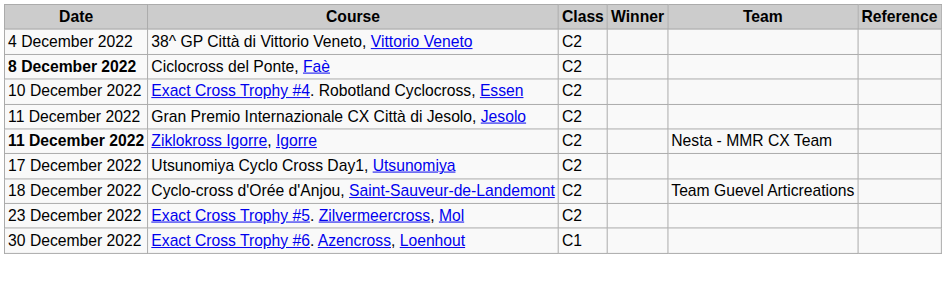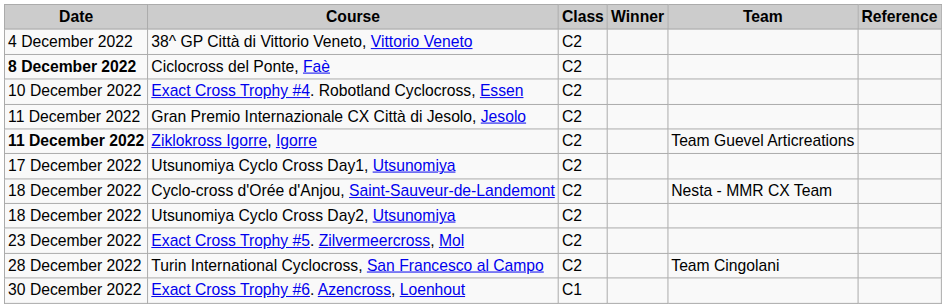Ziklokross Igorre, Igorre | Team: Nesta - MMR CX Team -> Team Guevel Articreations
Cyclo-cross d'Orée d'Anjou, Saint-Sauveur-de-Landemont | Team: Team Guevel Articreations -> Nesta - MMR CX Team
+ row: 18 December 2022 | Utsunomiya Cyclo Cross Day2, Utsunomiya | C2
+ row: 28 December 2022 | Turin International Cyclocross, San Francesco al Campo | C2 | Team Cingolani
